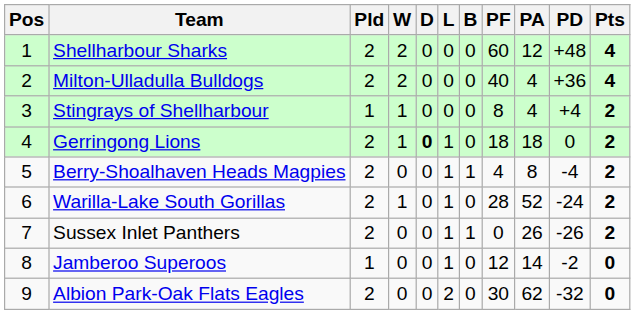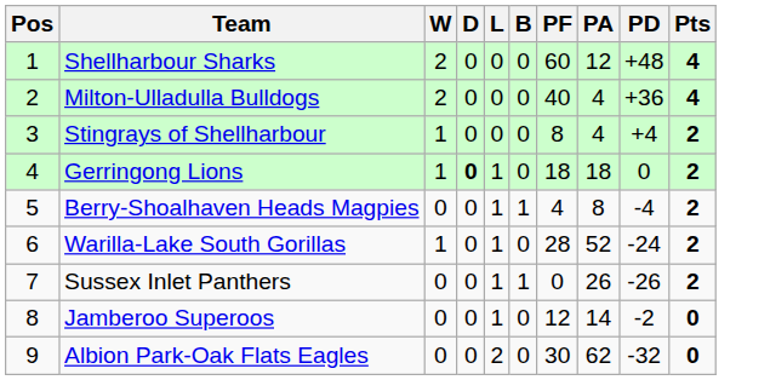- column: Pld | 2 | 2 | 1 | 2 | 2 | 2 | 2 | 1 | 2
